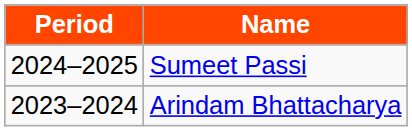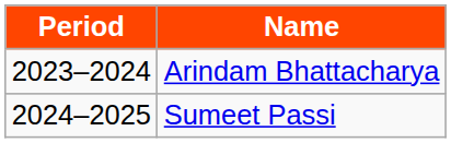rows swapped: Arindam Bhattacharya <-> Sumeet Passi
